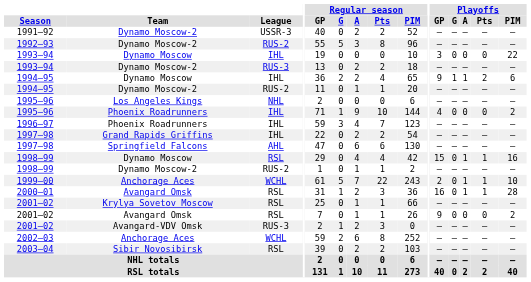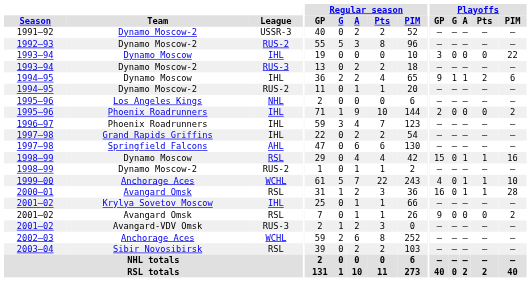1995–96 / Phoenix Roadrunners | Playoffs / GP: 4 -> 2
1999–00 | Playoffs / GP: 2 -> 4
2001–02 / Krylya Sovetov Moscow | League: RSL -> IHL
